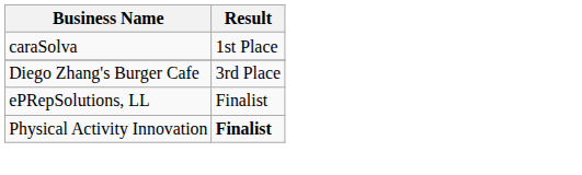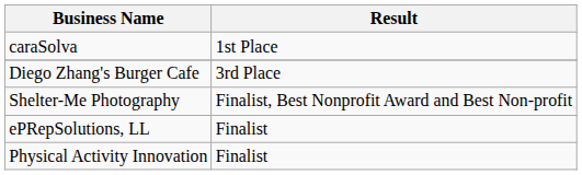+ row: Shelter-Me Photography | Finalist, Best Nonprofit Award and Best Non-profit
Physical Activity Innovation | Result: bold -> normal
